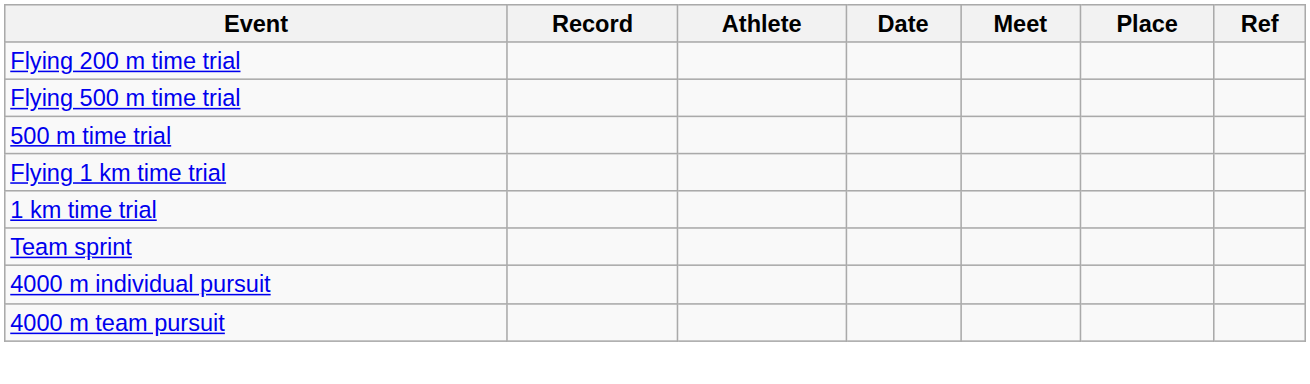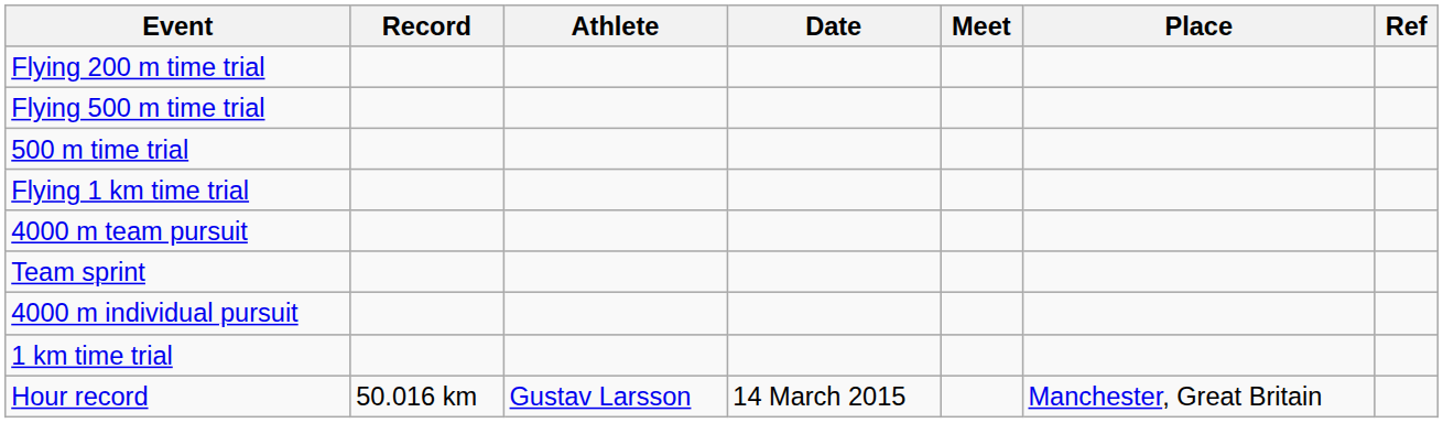rows swapped: 1 km time trial <-> 4000 m team pursuit
+ row: Hour record | 50.016 km | Gustav Larsson | 14 March 2015 | Manchester, Great Britain
